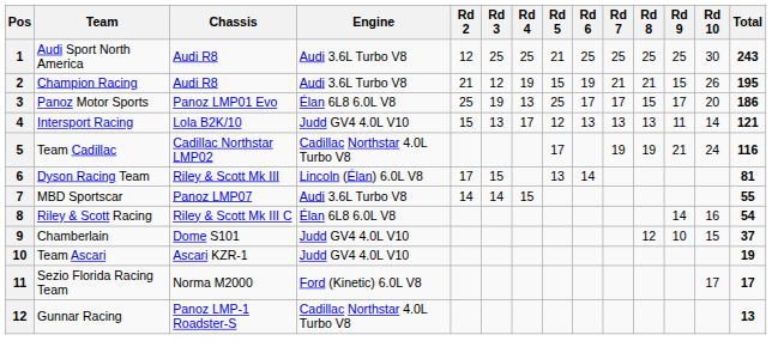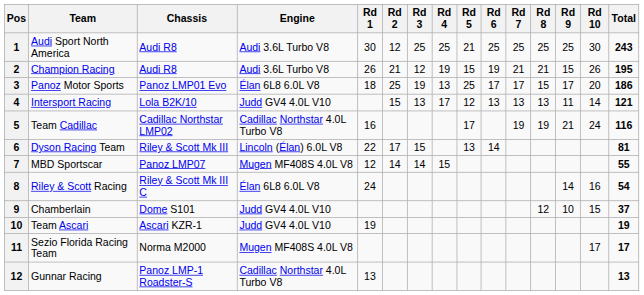+ column: Rd 1 | 30 | 26 | 18 | 16 | 22 | 12 | 24 | 19 | 13
MBD Sportscar | Engine: Audi 3.6L Turbo V8 -> Mugen MF408S 4.0L V8
Sezio Florida Racing Team | Engine: Ford (Kinetic) 6.0L V8 -> Mugen MF408S 4.0L V8
